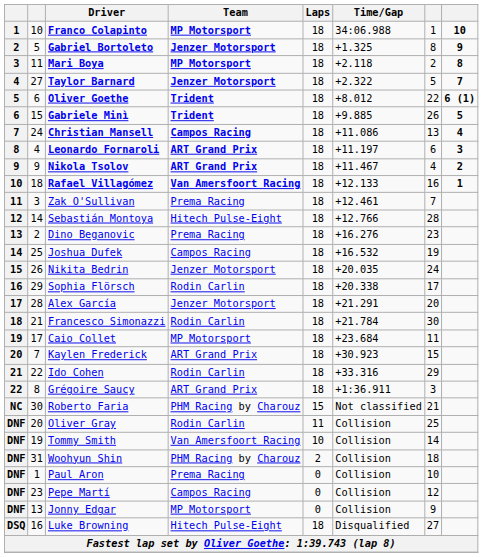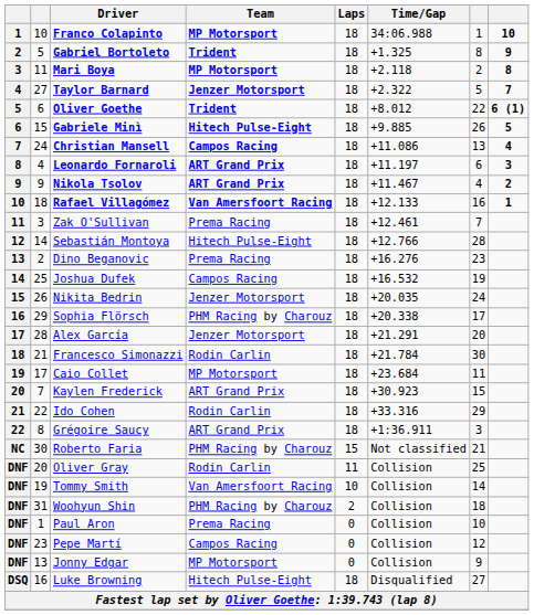Gabriel Bortoleto | Team: Jenzer Motorsport -> Trident
Gabriele Minì | Team: Trident -> Hitech Pulse-Eight
Sophia Flörsch | Team: Rodin Carlin -> PHM Racing by Charouz
